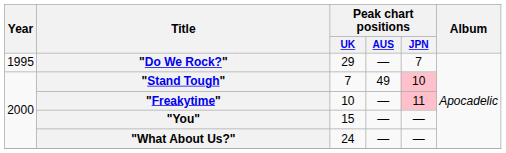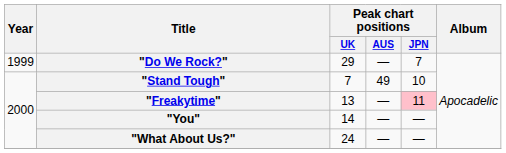"Do We Rock?" | Year: 1995 -> 1999
"Stand Tough" | Peak chart positions / JPN: pink background -> no background
"Freakytime" | Peak chart positions / UK: 10 -> 13
"You" | Peak chart positions / UK: 15 -> 14
